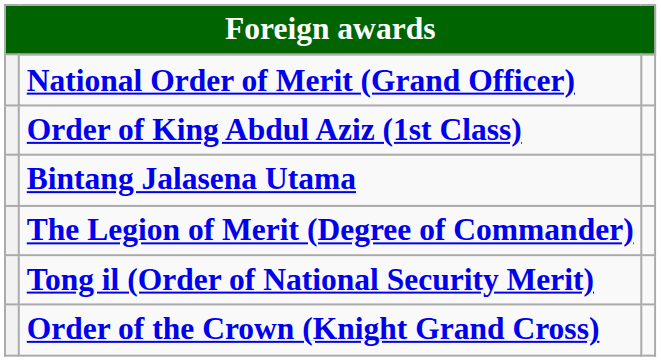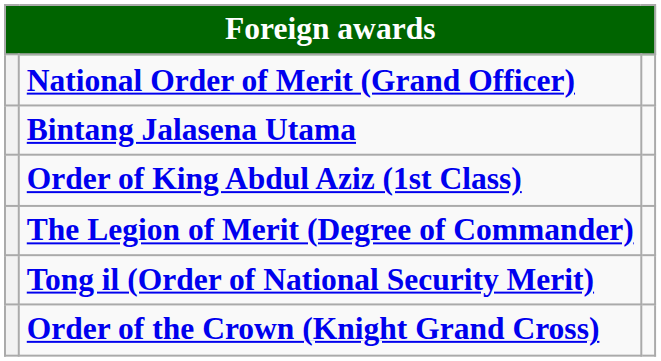rows swapped: Bintang Jalasena Utama <-> Order of King Abdul Aziz (1st Class)
